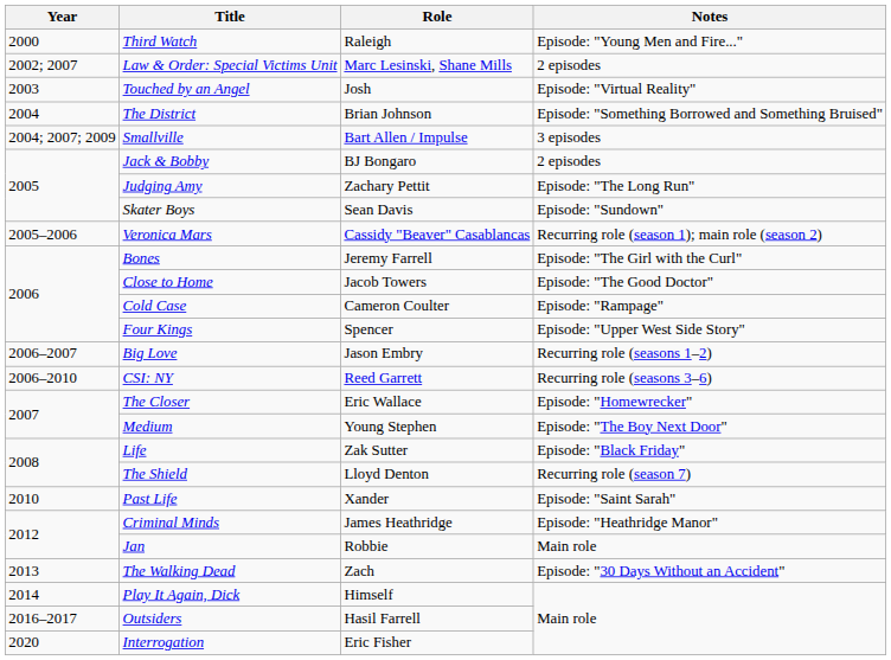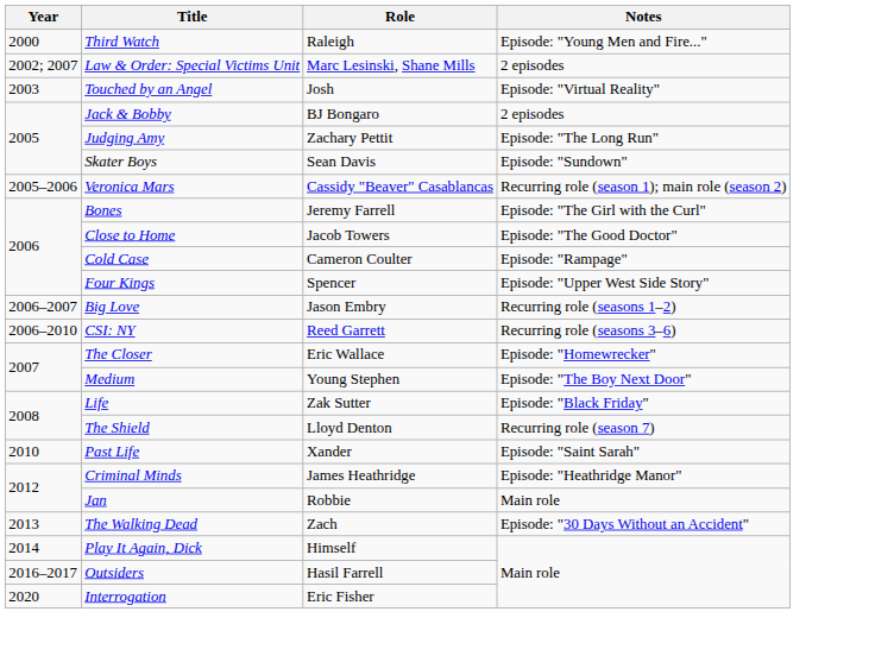- row: 2004 | The District | Brian Johnson | Episode: "Something Borrowed and Something Bruised"
- row: 2004; 2007; 2009 | Smallville | Bart Allen / Impulse | 3 episodes
